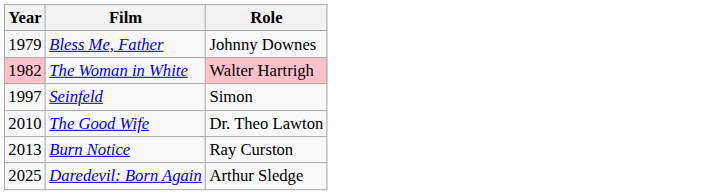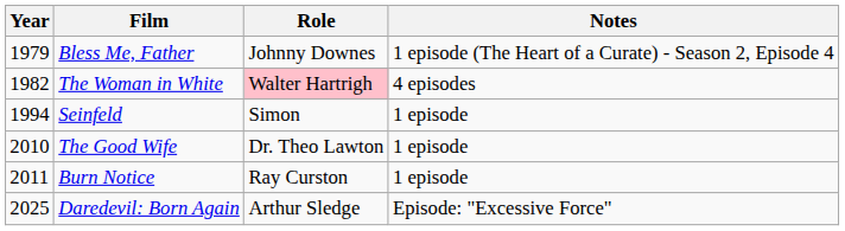+ column: Notes | 1 episode (The Heart of a Curate) - Season 2, Episode 4 | 4 episodes | 1 episode | 1 episode | 1 episode | Episode: "Excessive Force"
The Woman in White | Year: pink background -> no background
Seinfeld | Year: 1997 -> 1994
Burn Notice | Year: 2013 -> 2011
